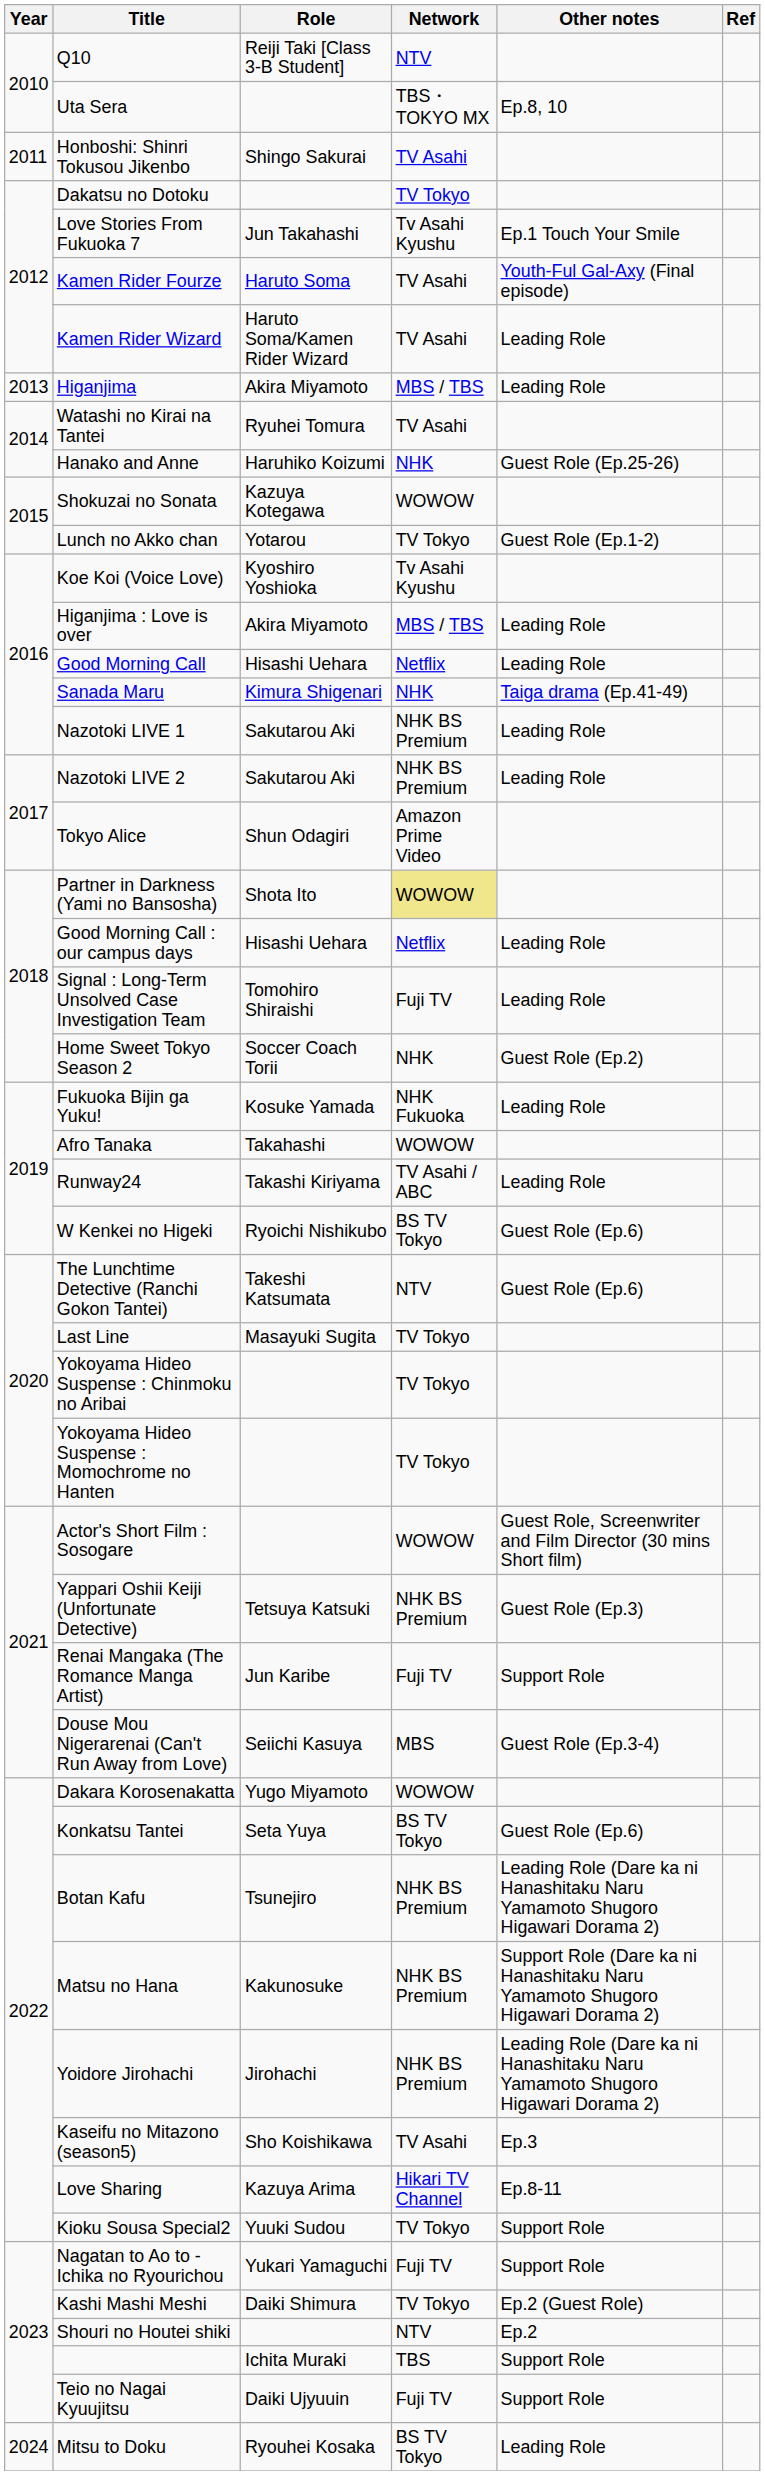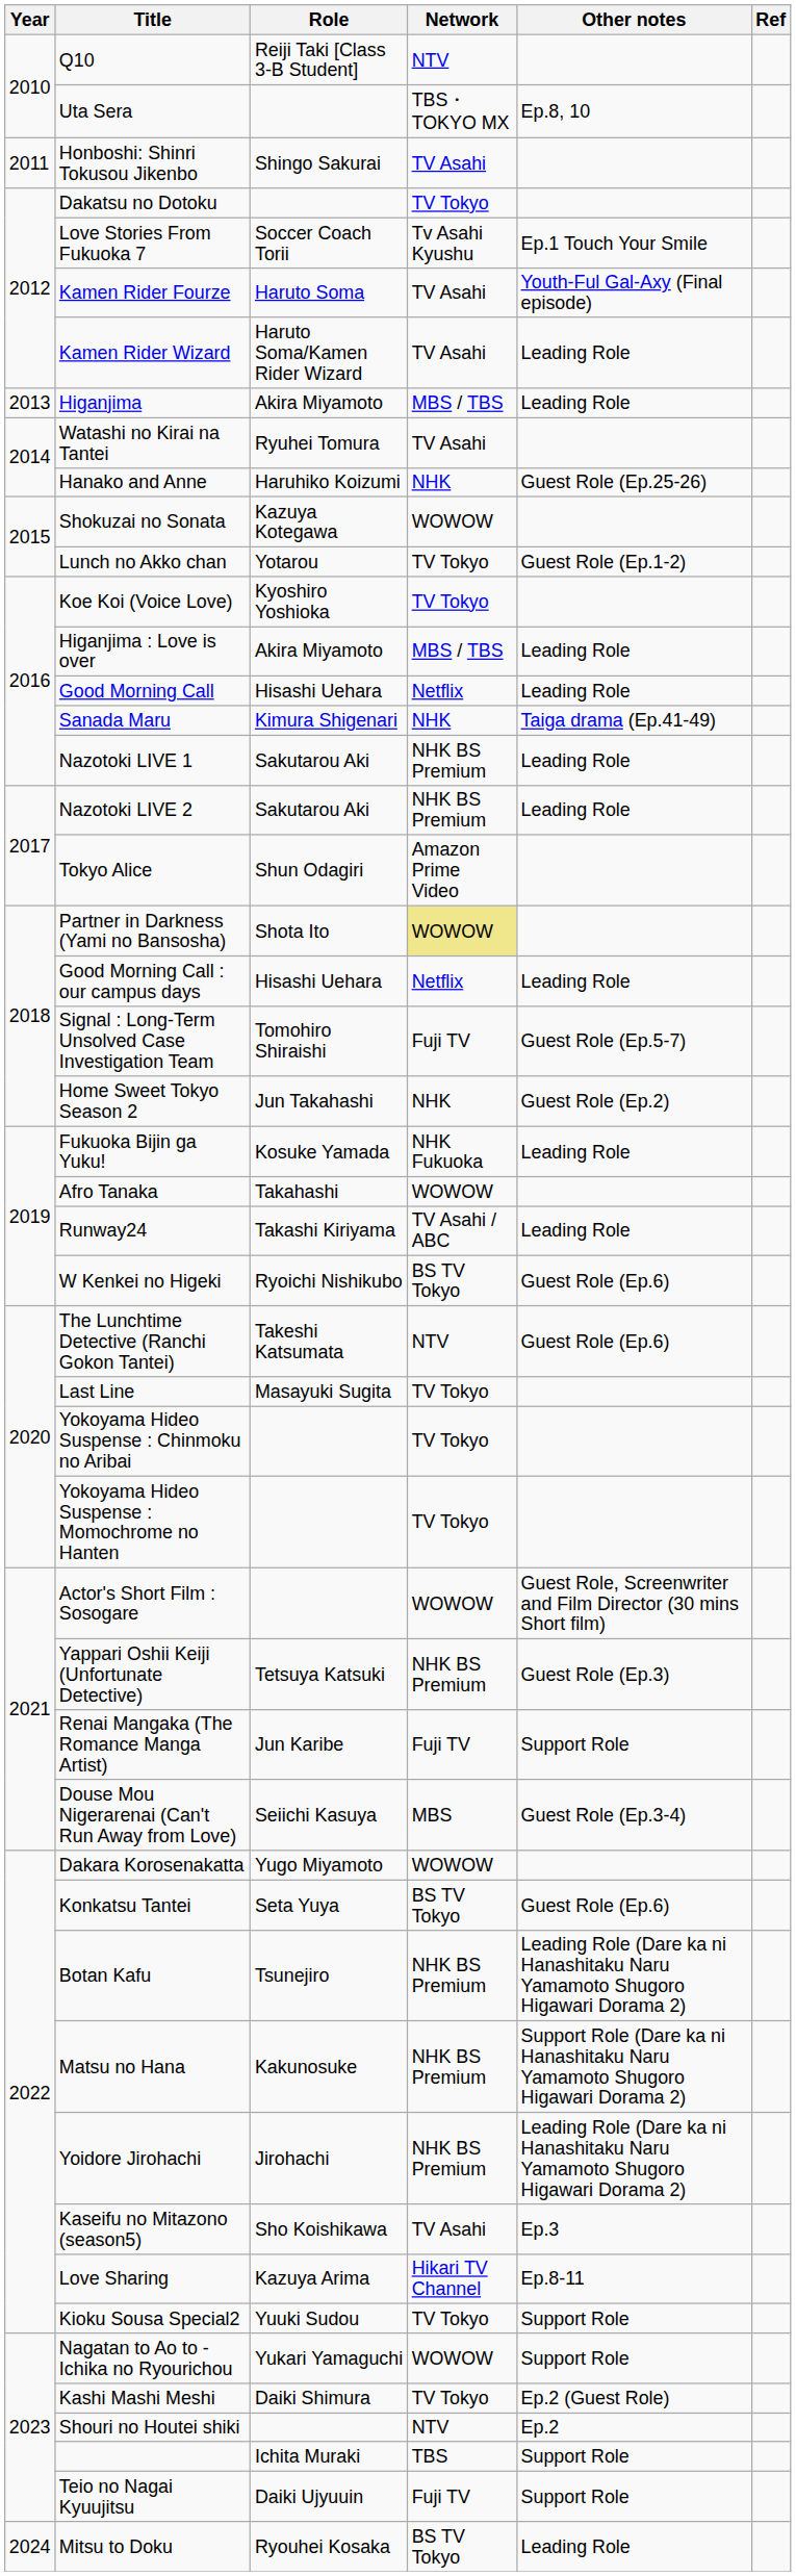Love Stories From Fukuoka 7 | Role: Jun Takahashi -> Soccer Coach Torii
Koe Koi (Voice Love) | Network: Tv Asahi Kyushu -> TV Tokyo
Signal : Long-Term Unsolved Case Investigation Team | Other notes: Leading Role -> Guest Role (Ep.5-7)
Home Sweet Tokyo Season 2 | Role: Soccer Coach Torii -> Jun Takahashi
Nagatan to Ao to - Ichika no Ryourichou | Network: Fuji TV -> WOWOW
